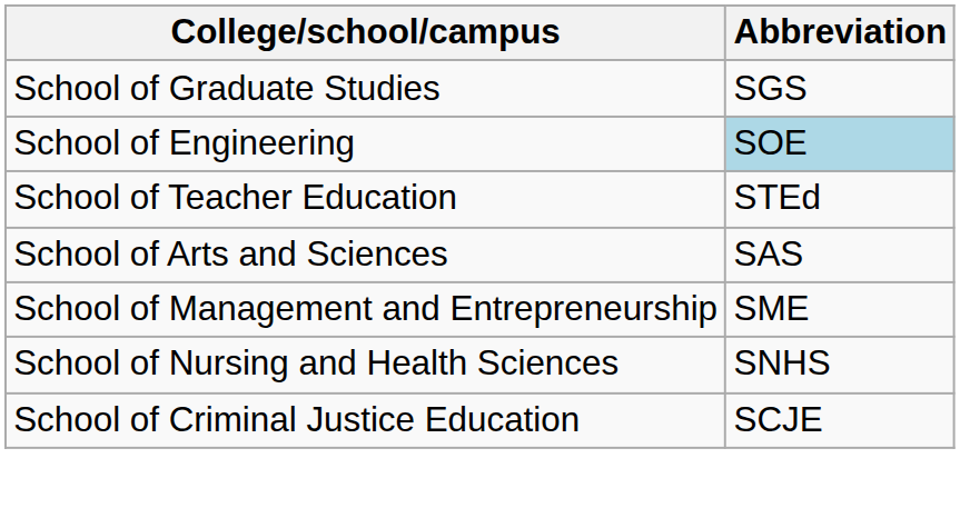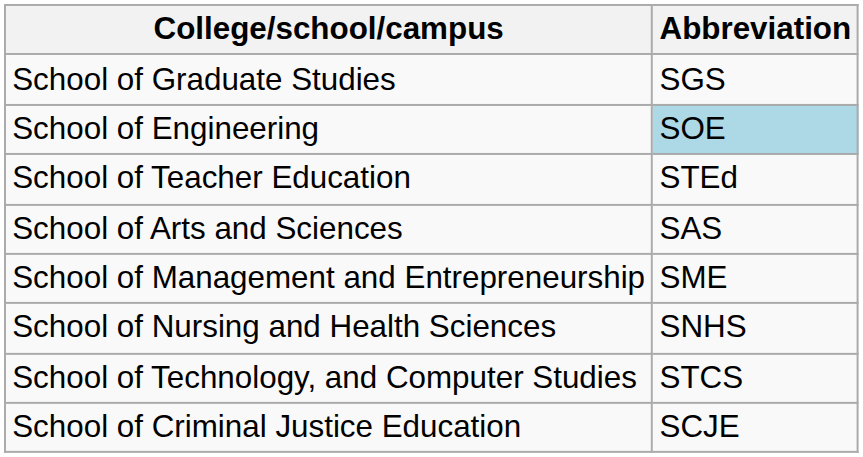+ row: School of Technology, and Computer Studies | STCS
